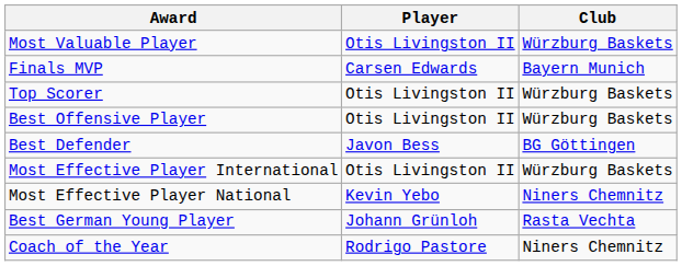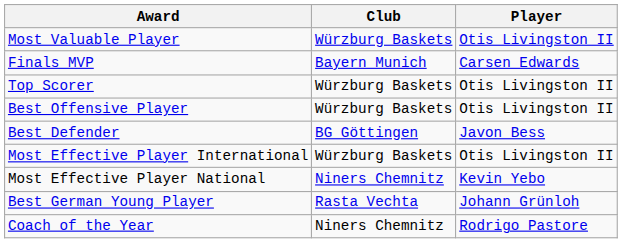columns swapped: Player <-> Club
